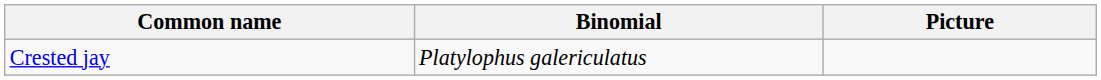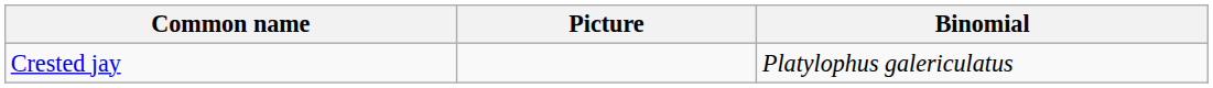columns swapped: Binomial <-> Picture
